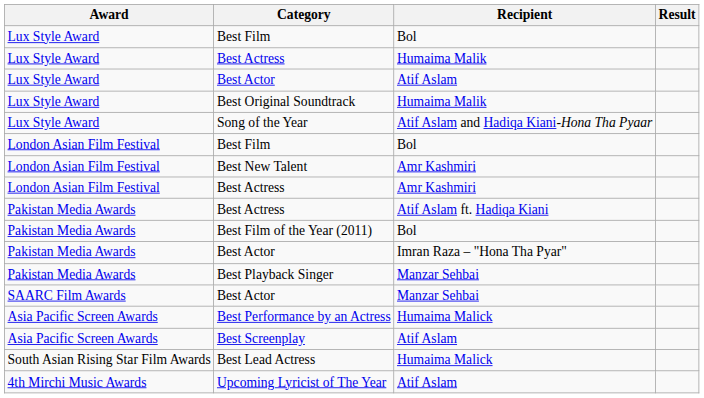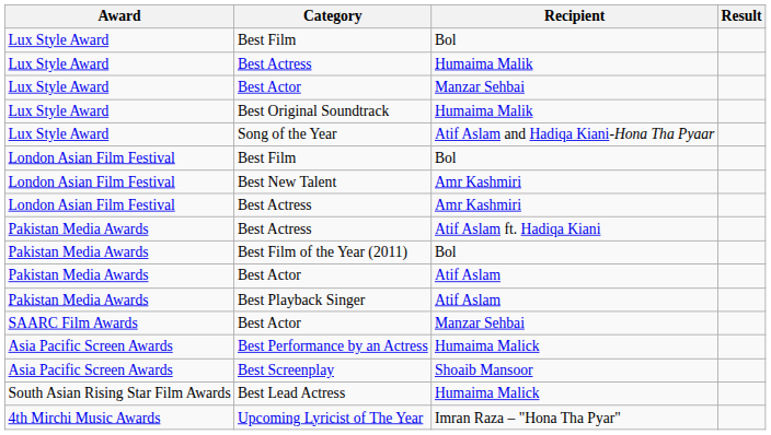Lux Style Award / Best Actor | Recipient: Atif Aslam -> Manzar Sehbai
Pakistan Media Awards / Best Actor | Recipient: Imran Raza – "Hona Tha Pyar" -> Atif Aslam
Best Playback Singer | Recipient: Manzar Sehbai -> Atif Aslam
Best Screenplay | Recipient: Atif Aslam -> Shoaib Mansoor
Upcoming Lyricist of The Year | Recipient: Atif Aslam -> Imran Raza – "Hona Tha Pyar"
